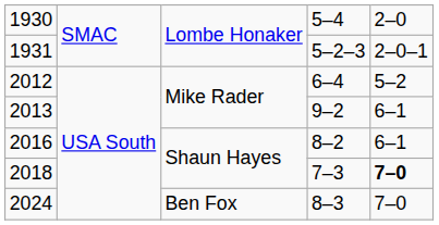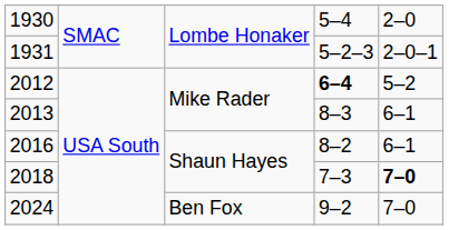2012 | column 4: normal -> bold
2013 | column 4: 9–2 -> 8–3
2024 | column 4: 8–3 -> 9–2
